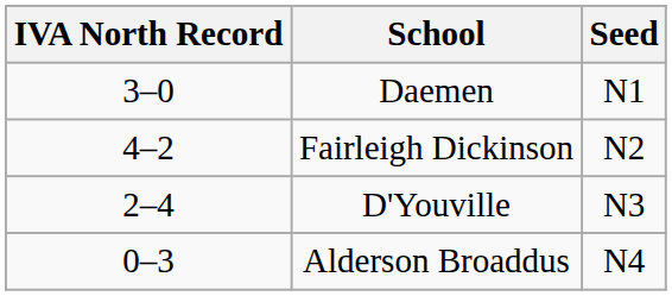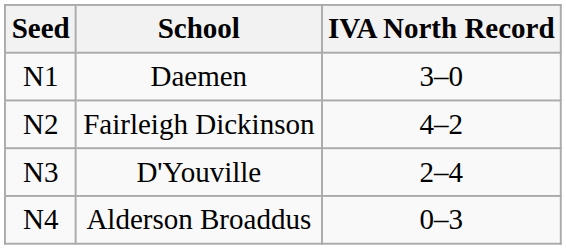columns swapped: Seed <-> IVA North Record
